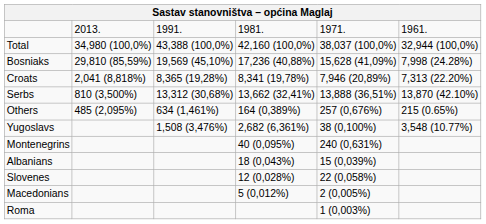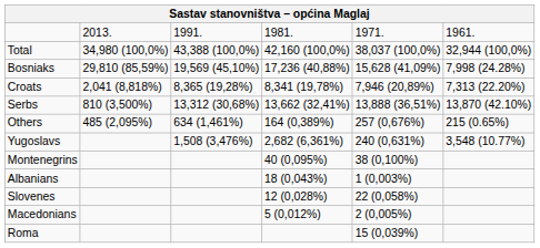Yugoslavs | column 5: 38 (0,100%) -> 240 (0,631%)
Montenegrins | column 5: 240 (0,631%) -> 38 (0,100%)
Albanians | column 5: 15 (0,039%) -> 1 (0,003%)
Roma | column 5: 1 (0,003%) -> 15 (0,039%)
